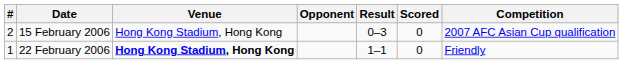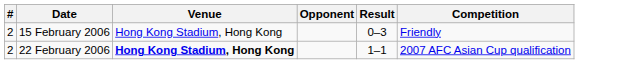- column: Scored | 0 | 0
15 February 2006 | Competition: 2007 AFC Asian Cup qualification -> Friendly
22 February 2006 | #: 1 -> 2
22 February 2006 | Competition: Friendly -> 2007 AFC Asian Cup qualification
